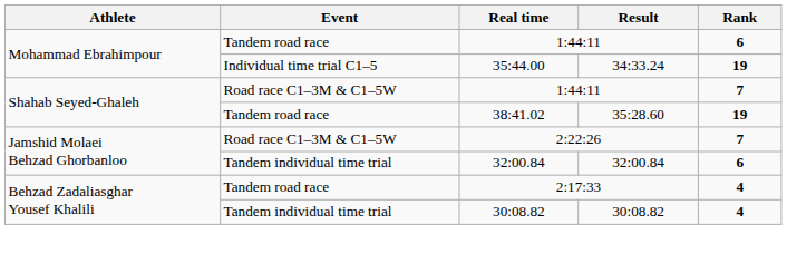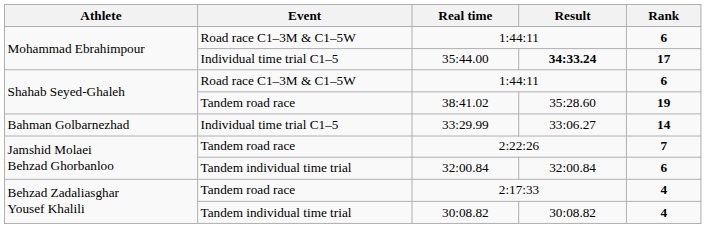Mohammad Ebrahimpour / 1:44:11 | Event: Tandem road race -> Road race C1–3M & C1–5W
35:44.00 | Result: normal -> bold
35:44.00 | Rank: 19 -> 17
Shahab Seyed-Ghaleh / 1:44:11 | Rank: 7 -> 6
+ row: Bahman Golbarnezhad | Individual time trial C1–5 | 33:29.99 | 33:06.27 | 14
2:22:26 | Event: Road race C1–3M & C1–5W -> Tandem road race
